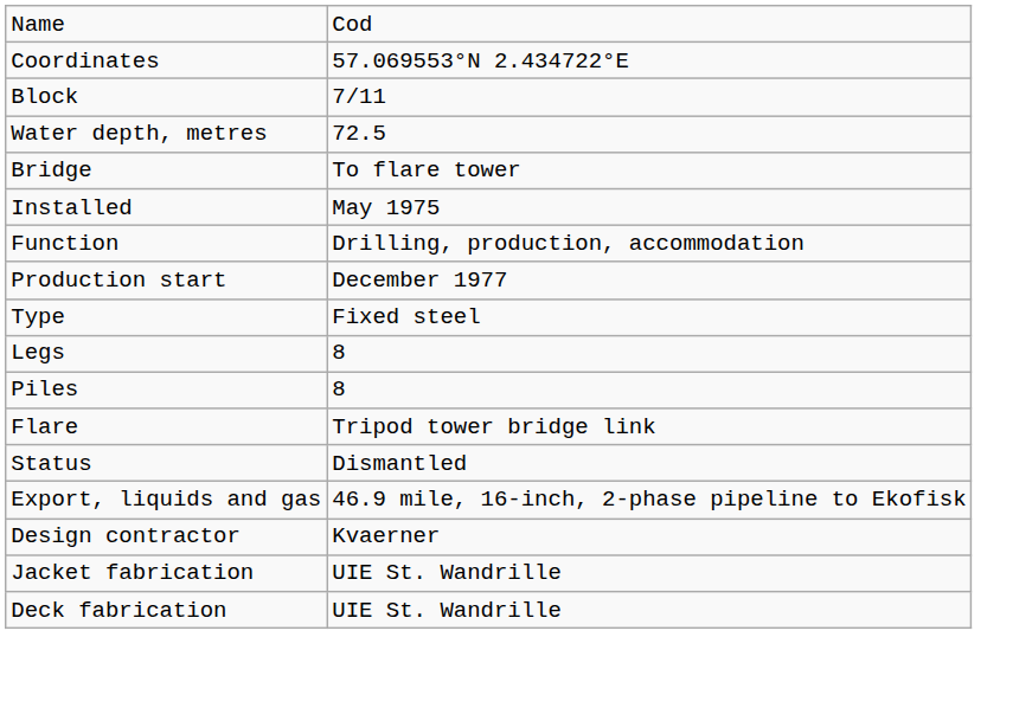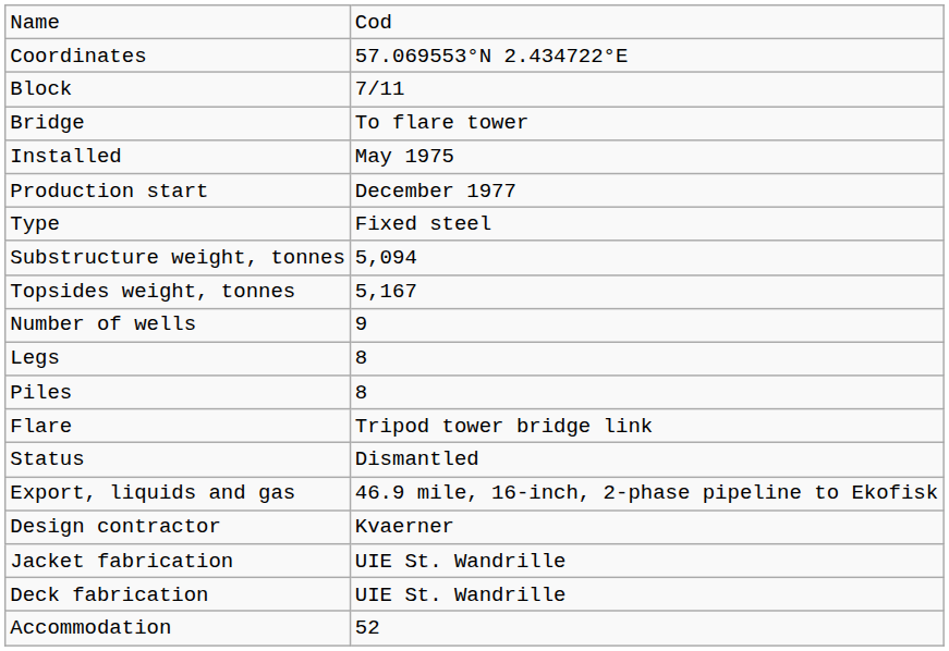- row: Water depth, metres | 72.5
- row: Function | Drilling, production, accommodation
+ row: Substructure weight, tonnes | 5,094
+ row: Topsides weight, tonnes | 5,167
+ row: Number of wells | 9
+ row: Accommodation | 52
